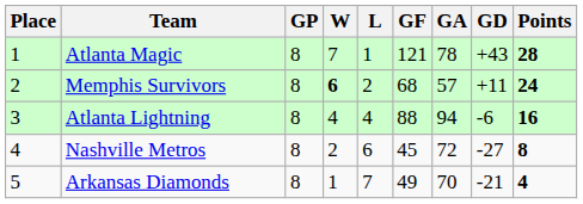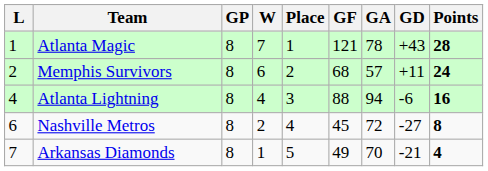columns swapped: Place <-> L
Memphis Survivors | W: bold -> normal
